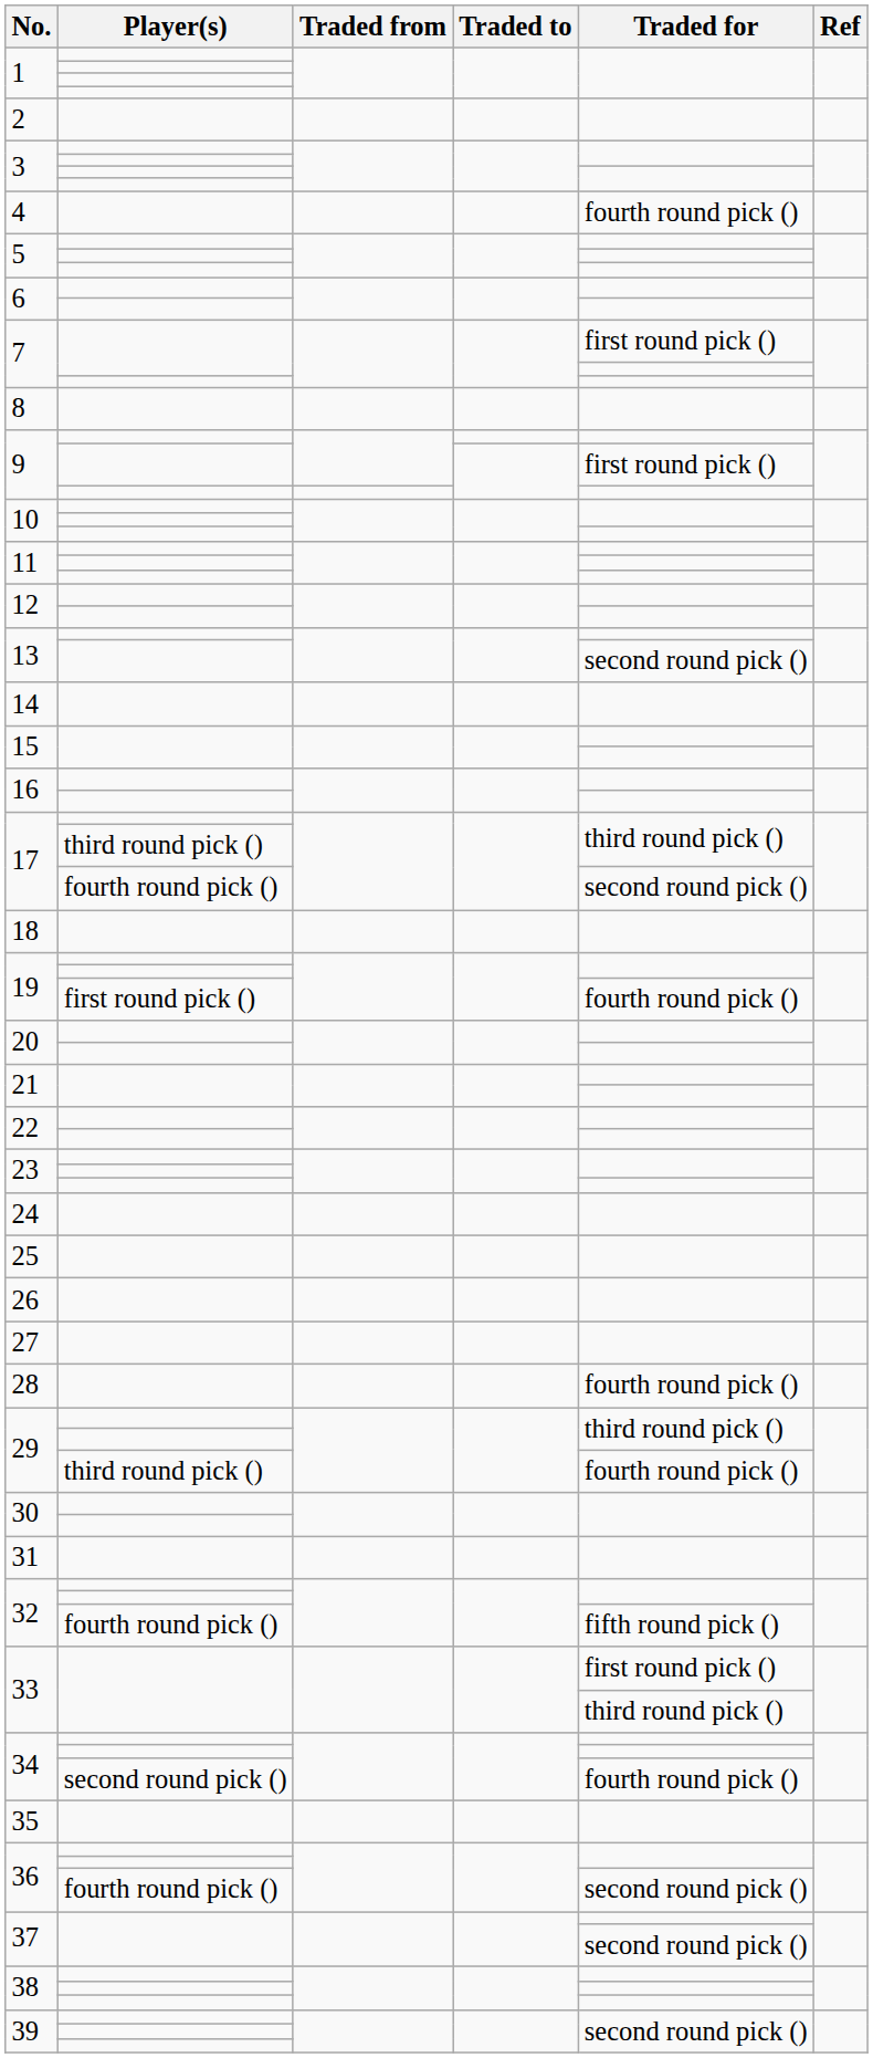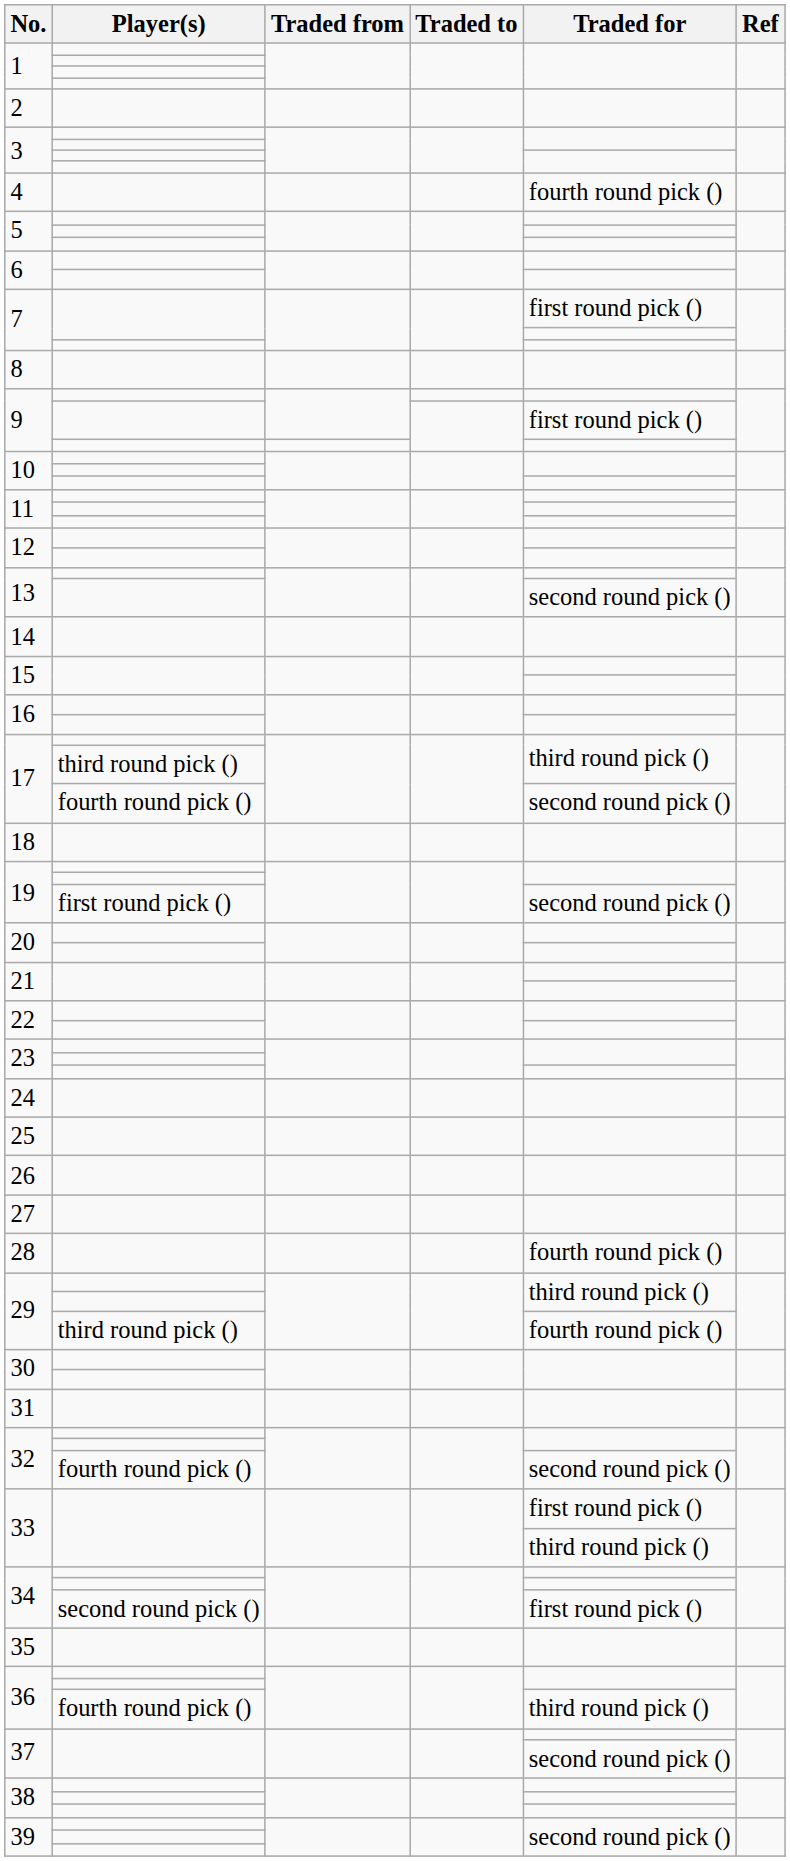19 / first round pick () | Traded for: fourth round pick () -> second round pick ()
32 / fourth round pick () | Traded for: fifth round pick () -> second round pick ()
34 / second round pick () | Traded for: fourth round pick () -> first round pick ()
36 / fourth round pick () | Traded for: second round pick () -> third round pick ()
